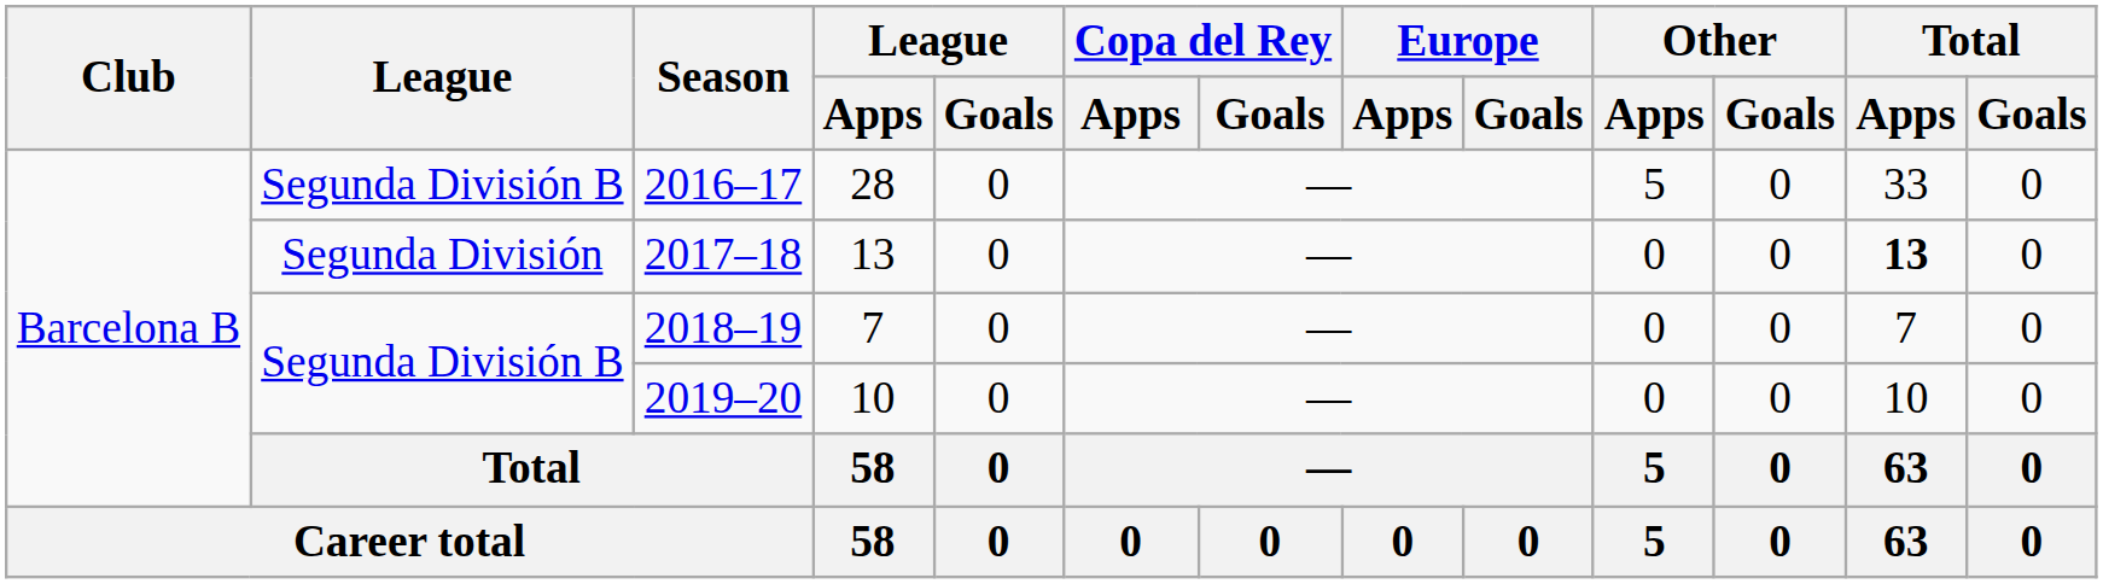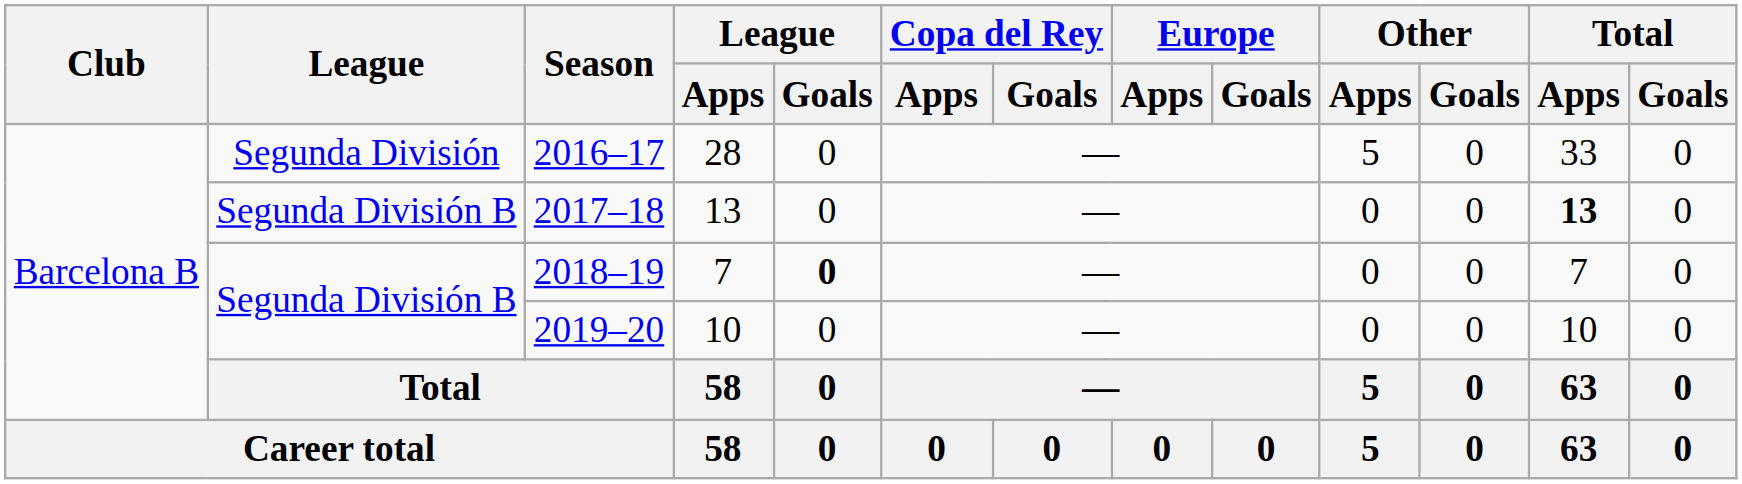2016–17 | League: Segunda División B -> Segunda División
2017–18 | League: Segunda División -> Segunda División B
2018–19 | League / Goals: normal -> bold
